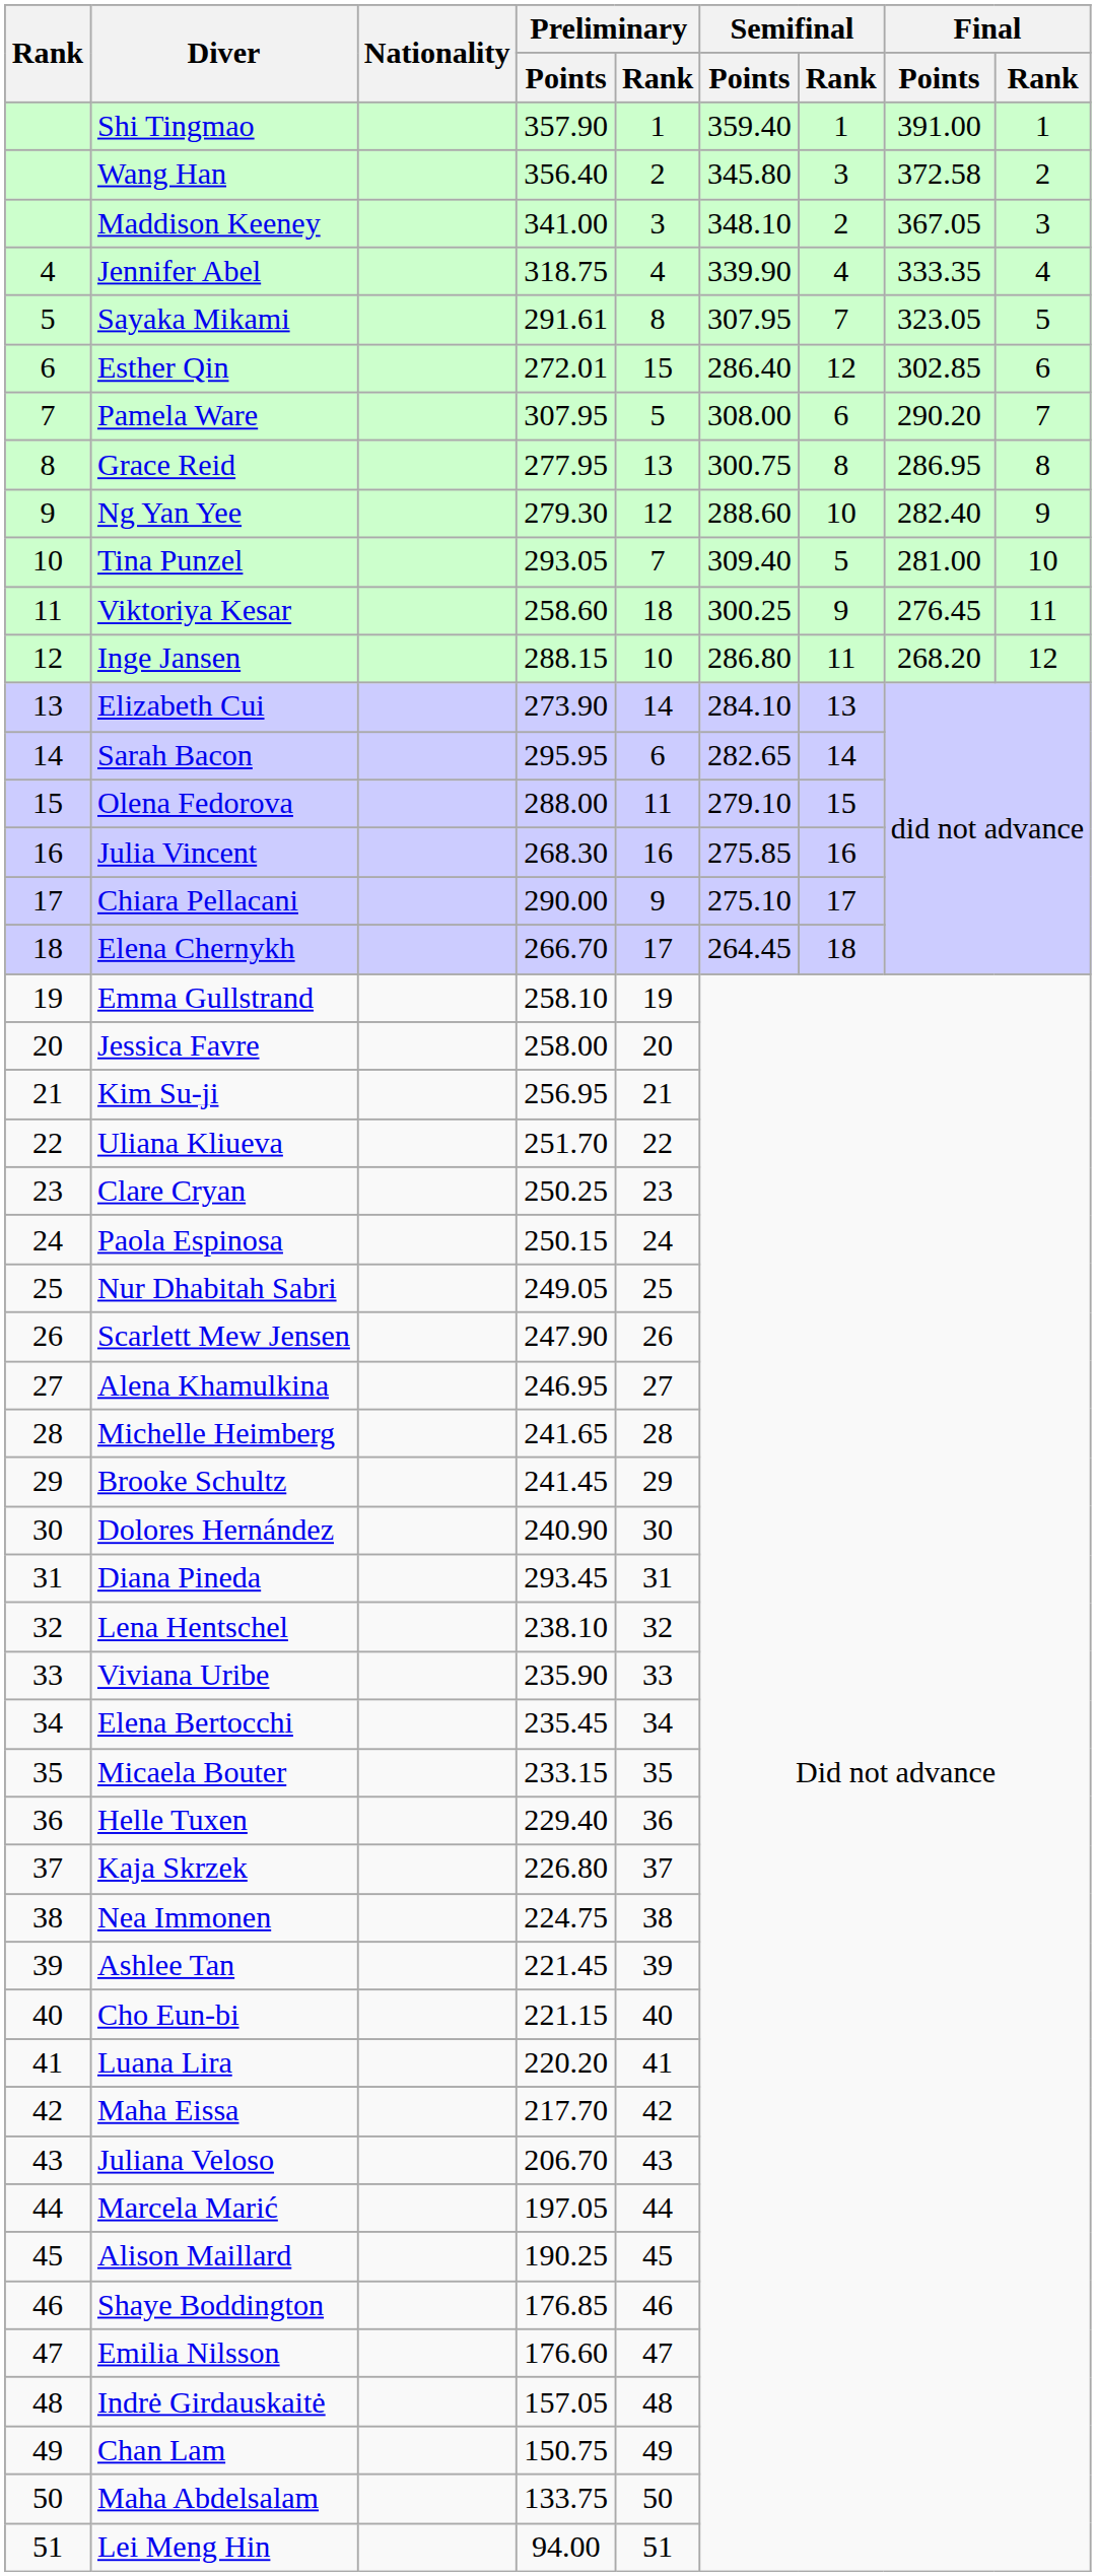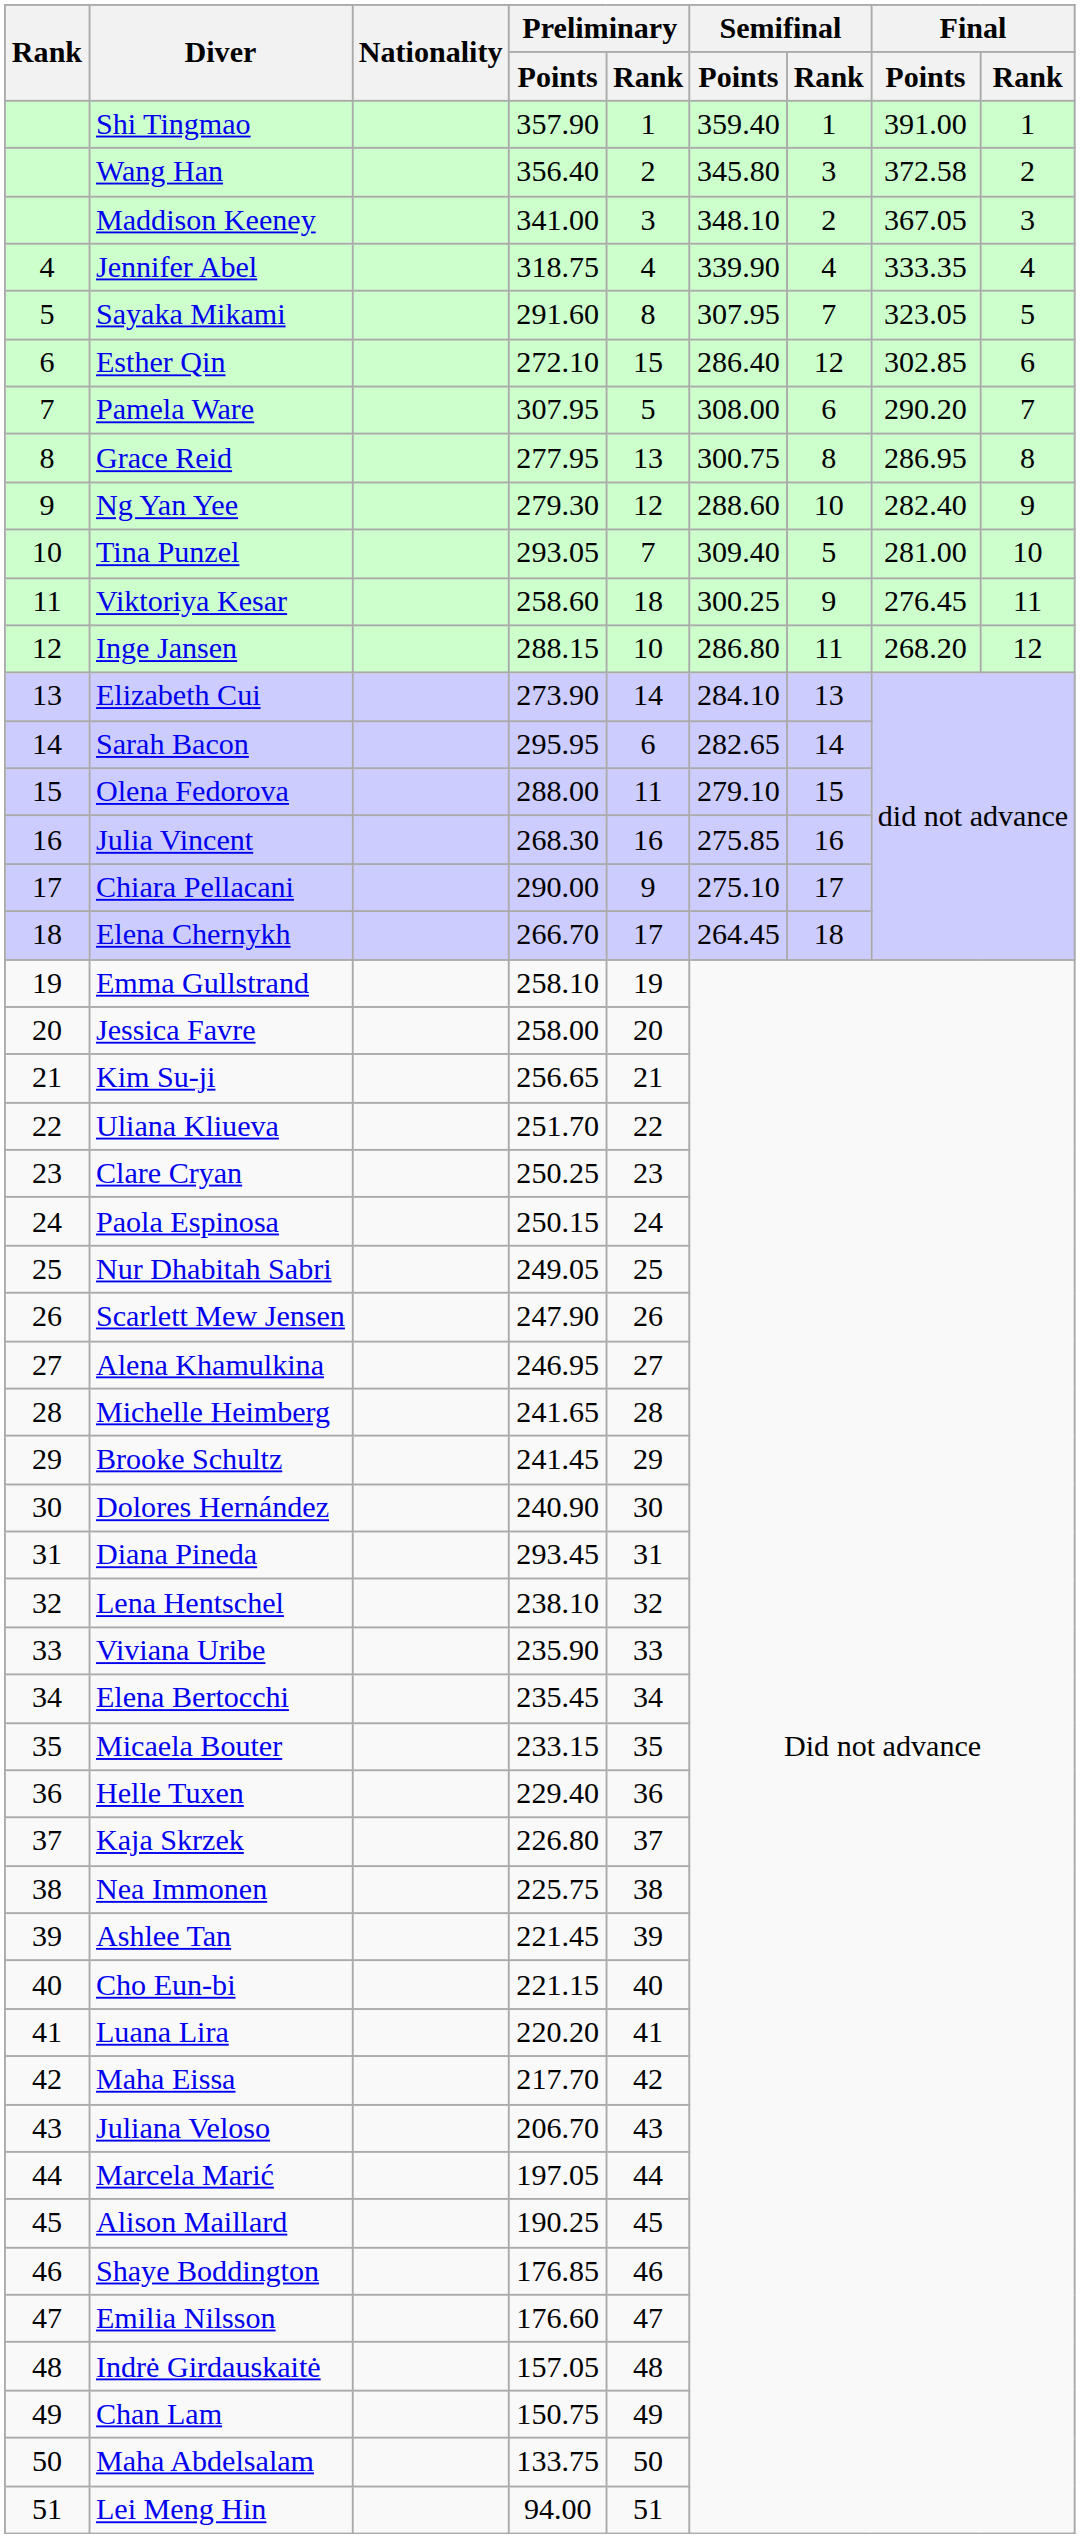Sayaka Mikami | Preliminary / Points: 291.61 -> 291.60
Esther Qin | Preliminary / Points: 272.01 -> 272.10
Kim Su-ji | Preliminary / Points: 256.95 -> 256.65
Nea Immonen | Preliminary / Points: 224.75 -> 225.75
